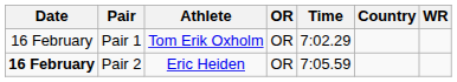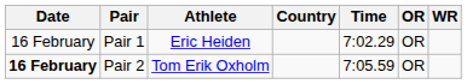columns swapped: Country <-> OR
Pair 1 | Athlete: Tom Erik Oxholm -> Eric Heiden
Pair 2 | Athlete: Eric Heiden -> Tom Erik Oxholm
